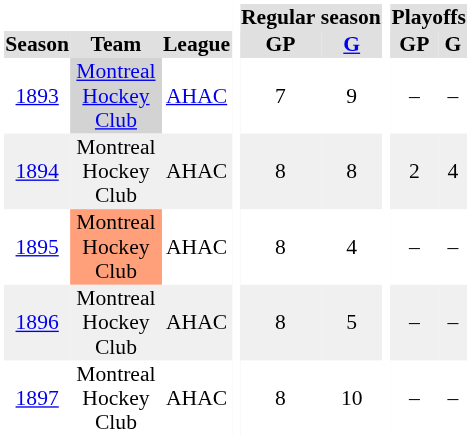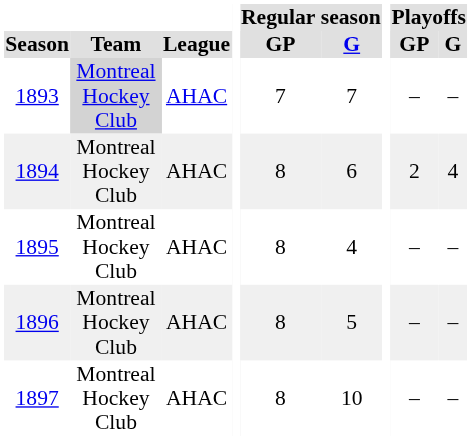1893 | Regular season / G: 9 -> 7
1894 | Regular season / G: 8 -> 6
1895 | Team: lightsalmon background -> no background
